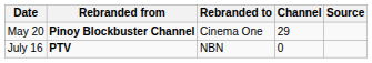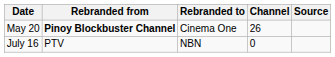May 20 | Channel: 29 -> 26
July 16 | Rebranded from: bold -> normal
